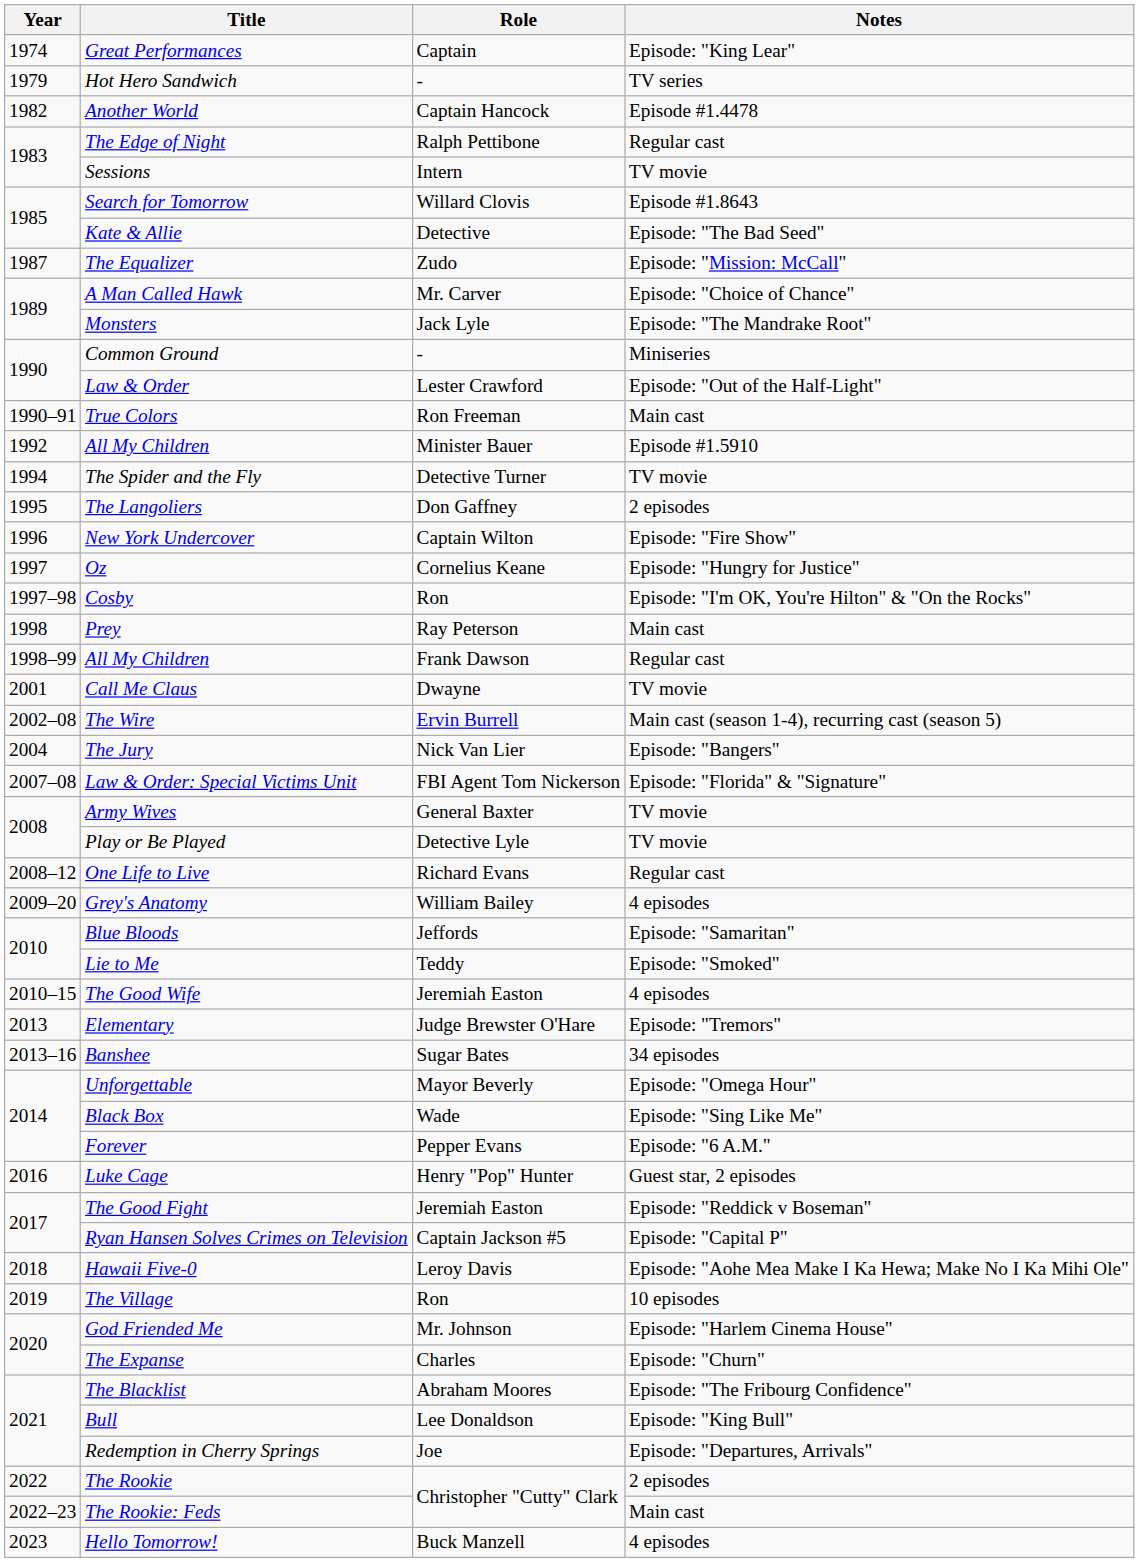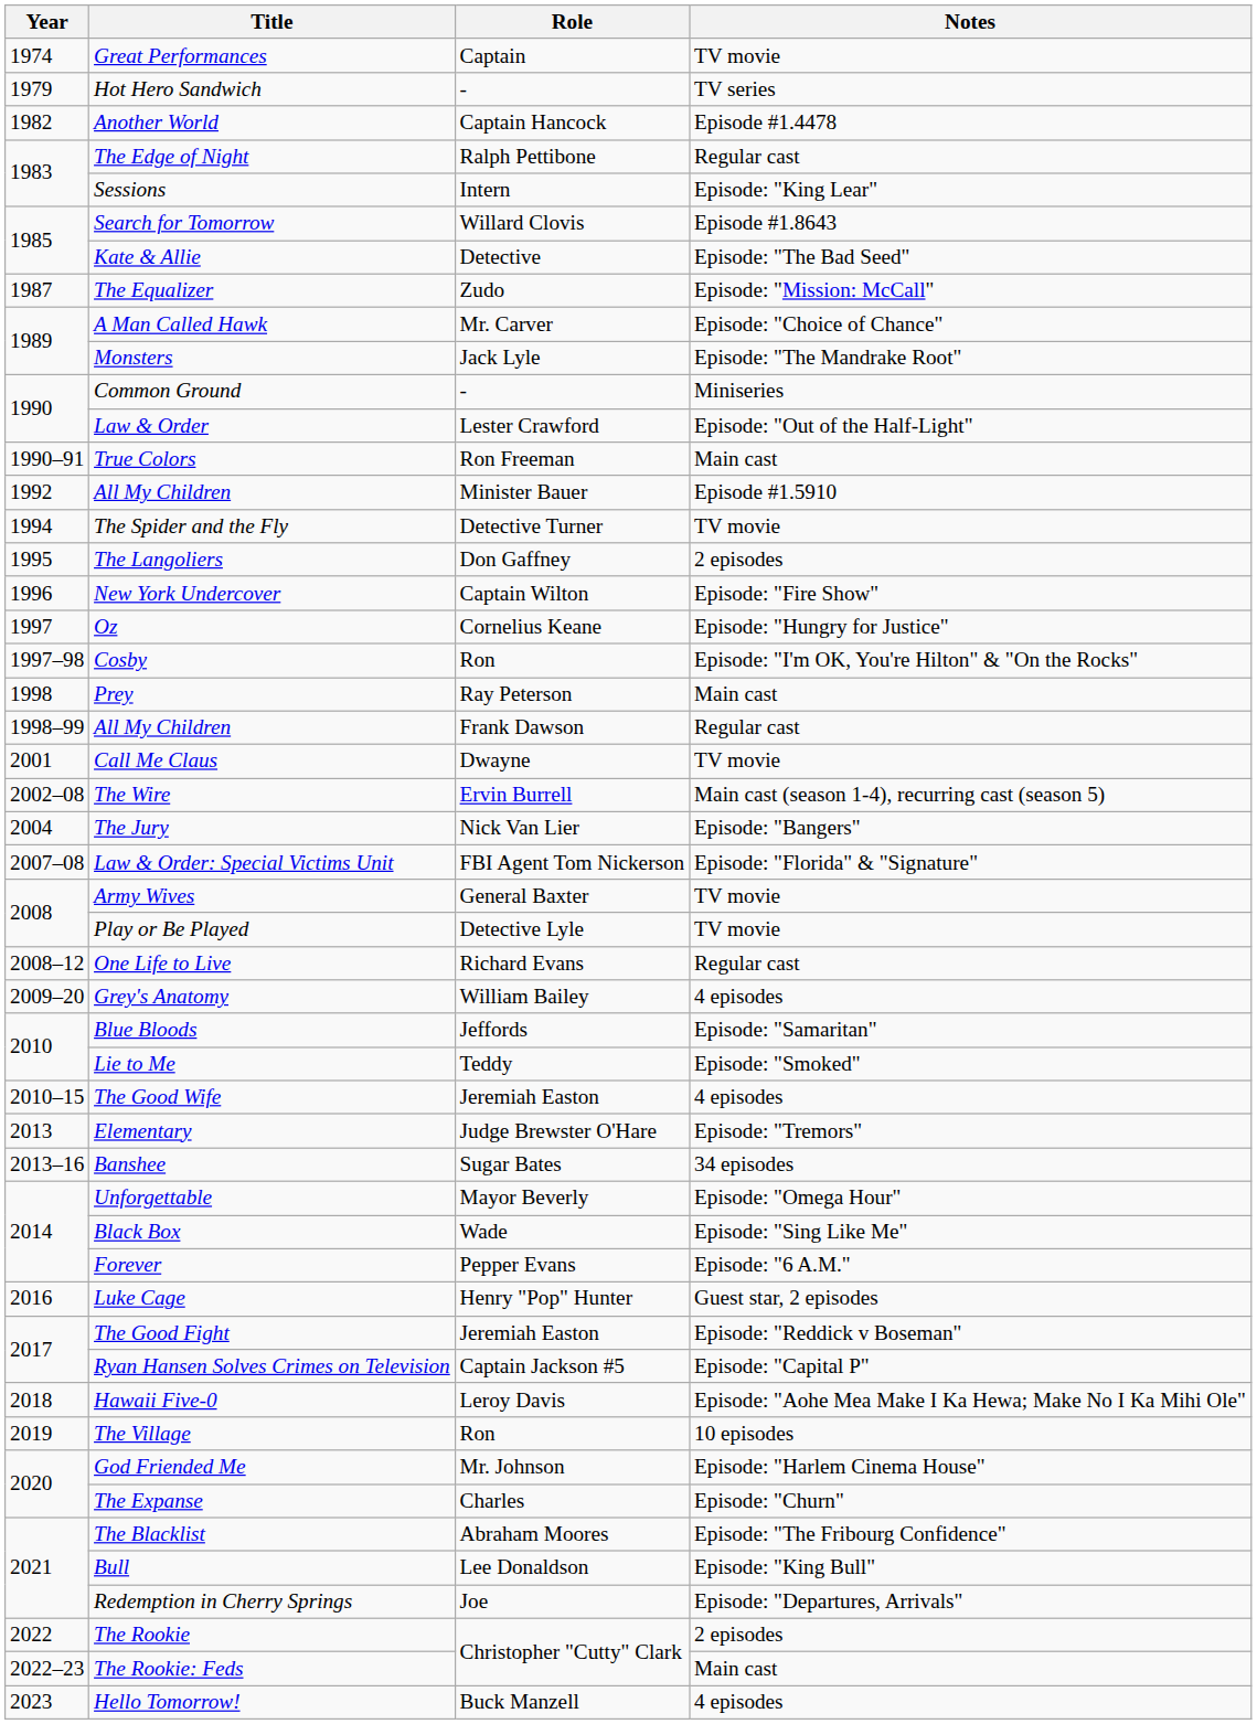Great Performances | Notes: Episode: "King Lear" -> TV movie
Sessions | Notes: TV movie -> Episode: "King Lear"
